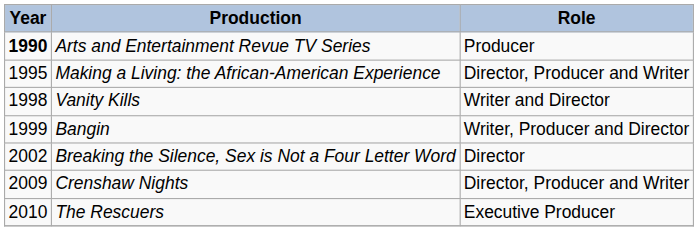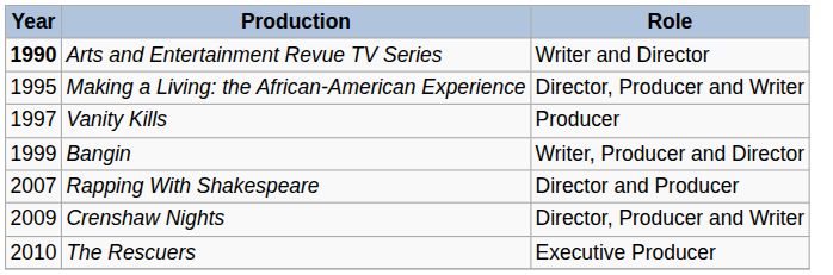Arts and Entertainment Revue TV Series | Role: Producer -> Writer and Director
Vanity Kills | Year: 1998 -> 1997
Vanity Kills | Role: Writer and Director -> Producer
- row: 2002 | Breaking the Silence, Sex is Not a Four Letter Word | Director
+ row: 2007 | Rapping With Shakespeare | Director and Producer
